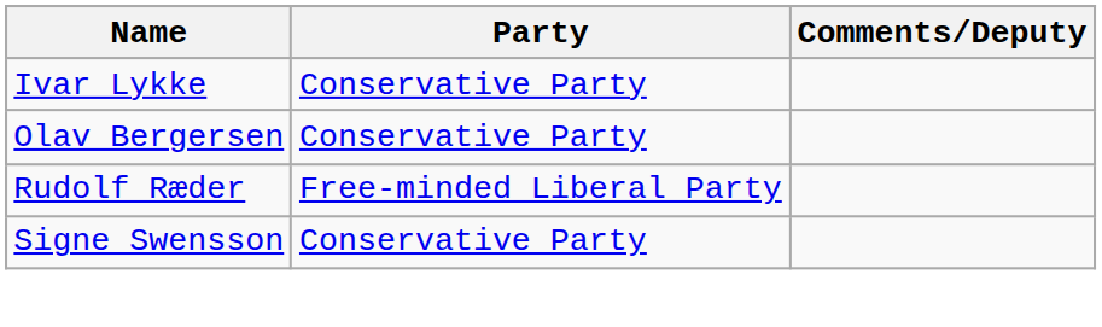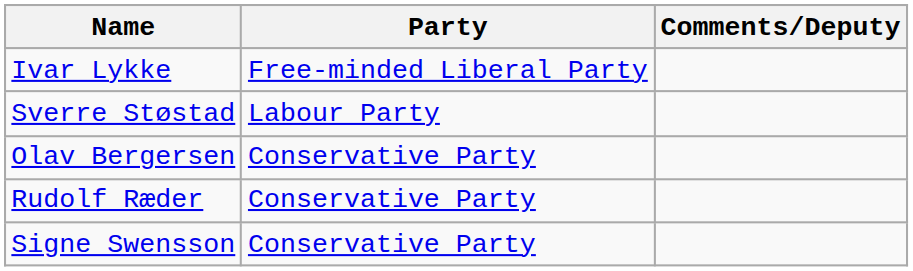Ivar Lykke | Party: Conservative Party -> Free-minded Liberal Party
+ row: Sverre Støstad | Labour Party
Rudolf Ræder | Party: Free-minded Liberal Party -> Conservative Party
